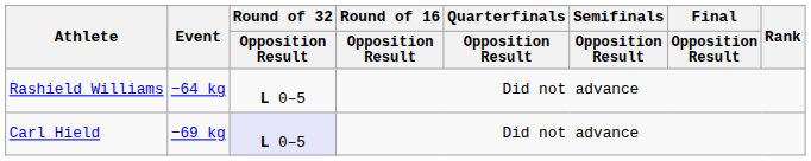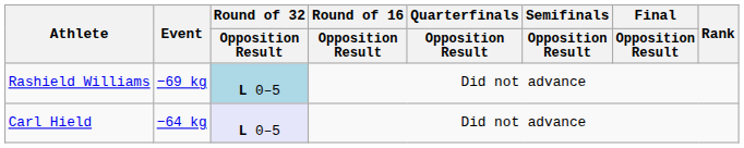Rashield Williams | Event: −64 kg -> −69 kg
Rashield Williams | Round of 32 / Opposition Result: no background -> lightblue background
Carl Hield | Event: −69 kg -> −64 kg
